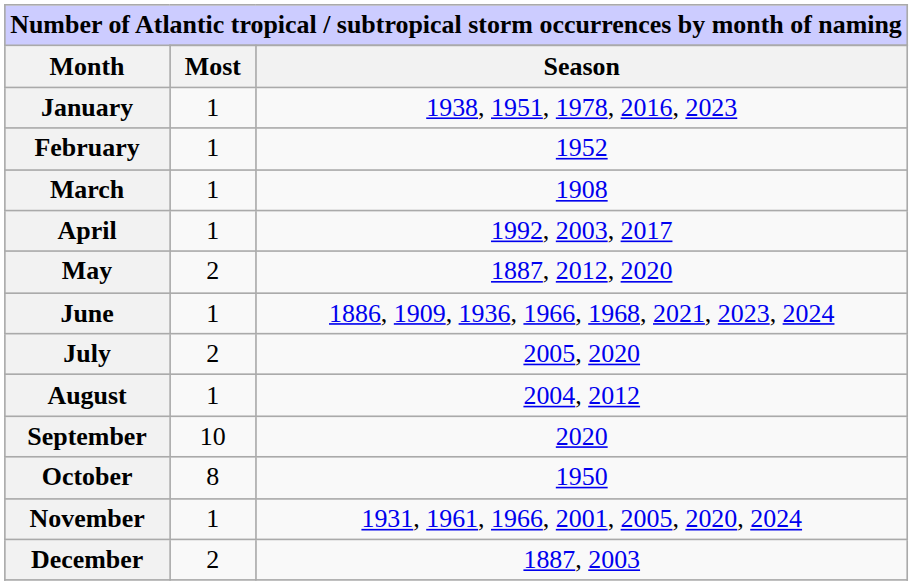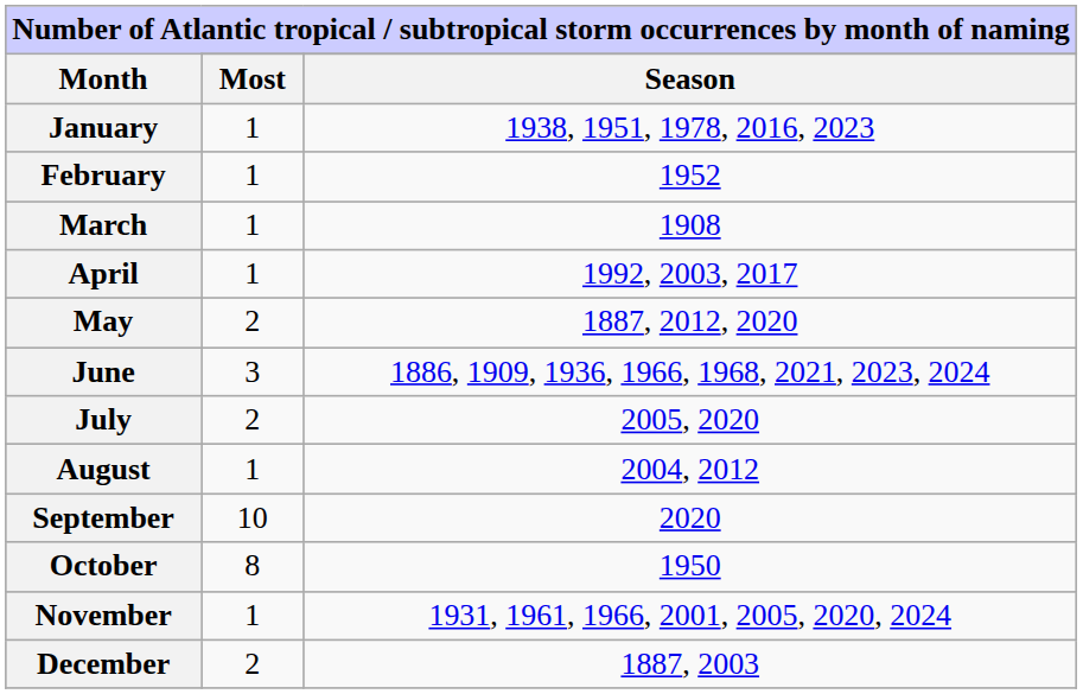June | Most: 1 -> 3
